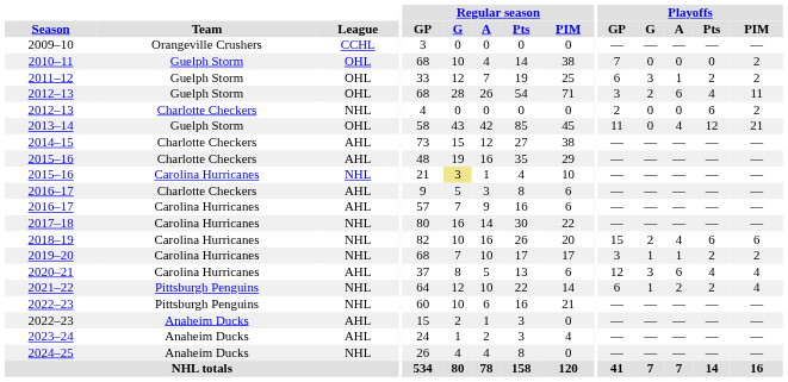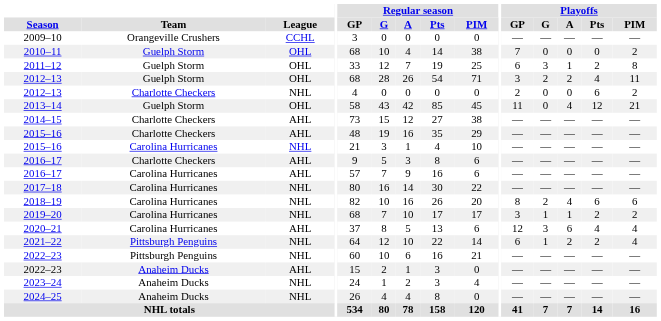2011–12 | Playoffs / PIM: 2 -> 8
2012–13 / Guelph Storm | Playoffs / A: 6 -> 2
2015–16 / Carolina Hurricanes | Regular season / G: khaki background -> no background
2018–19 | Playoffs / GP: 15 -> 8
2023–24 | League: AHL -> NHL
